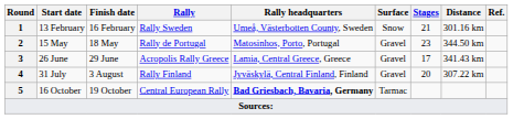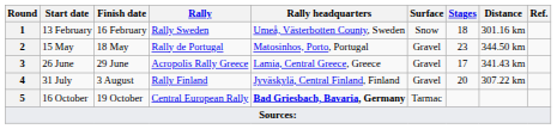13 February | Stages: 21 -> 18
